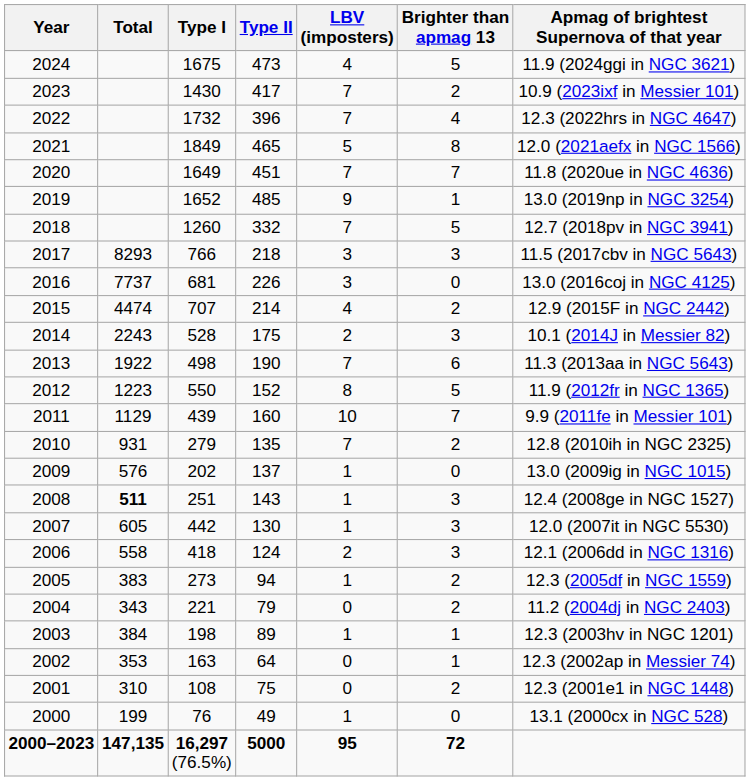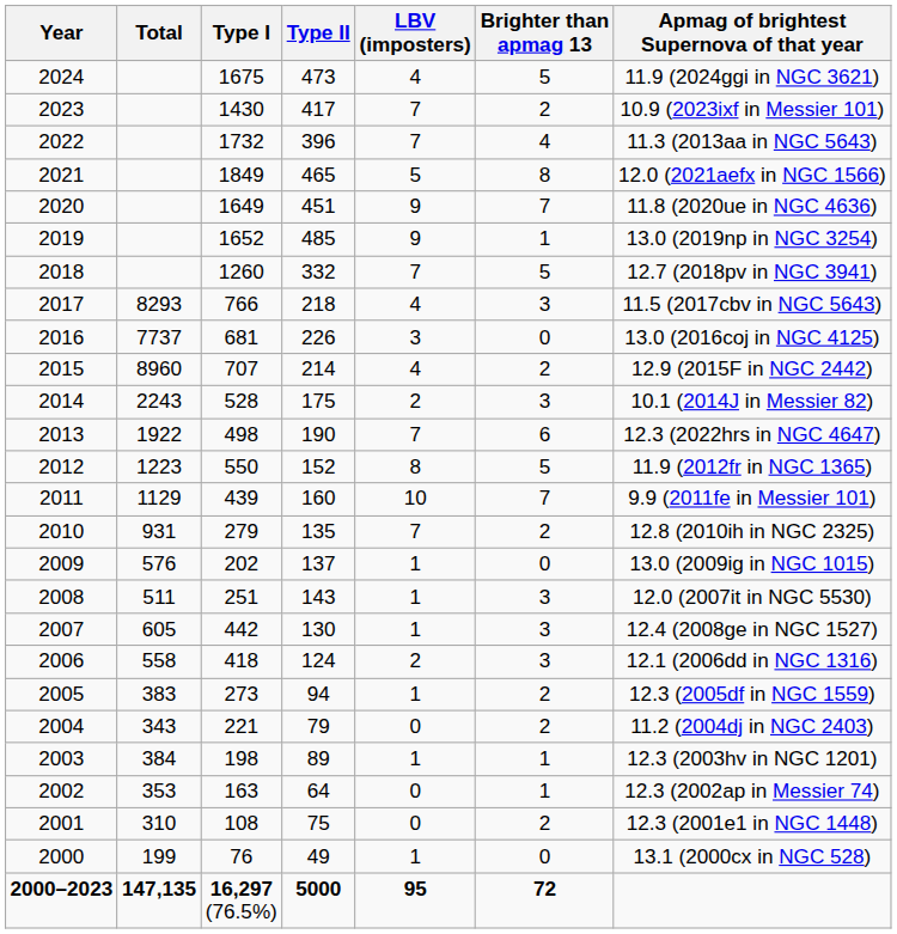2022 | Apmag of brightest Supernova of that year: 12.3 (2022hrs in NGC 4647) -> 11.3 (2013aa in NGC 5643)
2020 | LBV (imposters): 7 -> 9
2017 | LBV (imposters): 3 -> 4
2015 | Total: 4474 -> 8960
2013 | Apmag of brightest Supernova of that year: 11.3 (2013aa in NGC 5643) -> 12.3 (2022hrs in NGC 4647)
2008 | Total: bold -> normal
2008 | Apmag of brightest Supernova of that year: 12.4 (2008ge in NGC 1527) -> 12.0 (2007it in NGC 5530)
2007 | Apmag of brightest Supernova of that year: 12.0 (2007it in NGC 5530) -> 12.4 (2008ge in NGC 1527)
